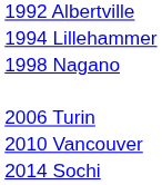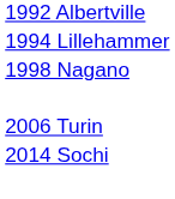- row: 2010 Vancouver
